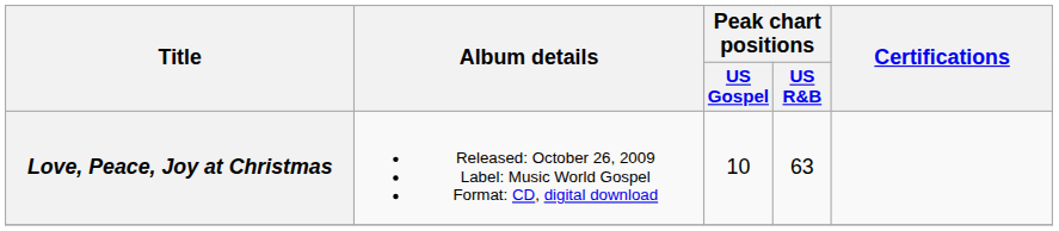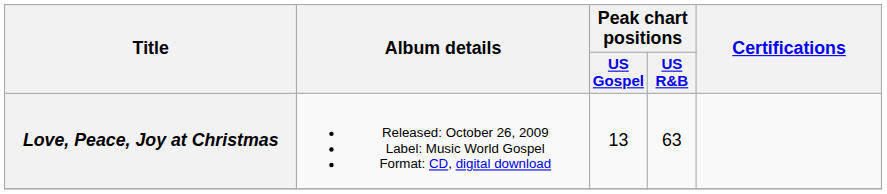Love, Peace, Joy at Christmas | Peak chart positions / US Gospel: 10 -> 13
